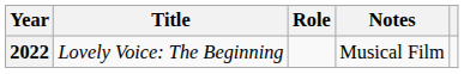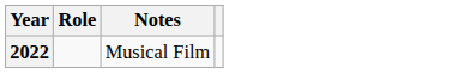- column: Title | Lovely Voice: The Beginning
